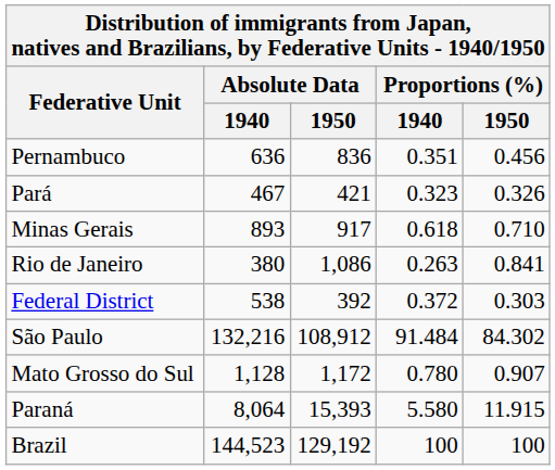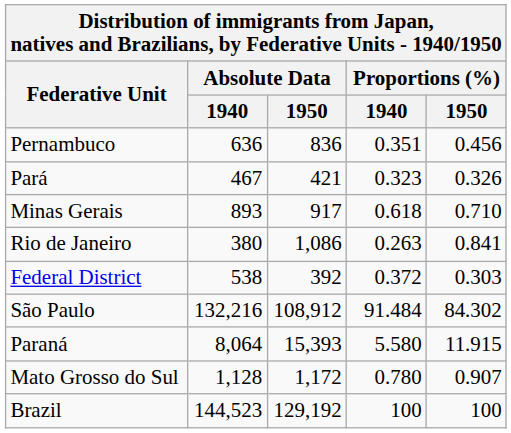rows swapped: Paraná <-> Mato Grosso do Sul
